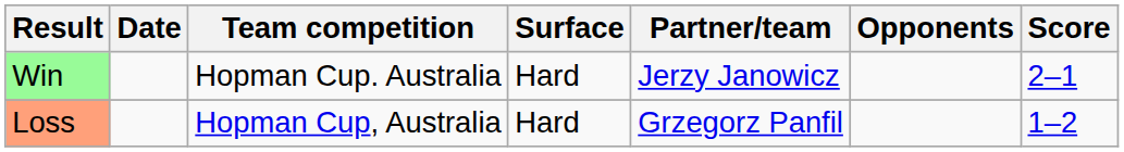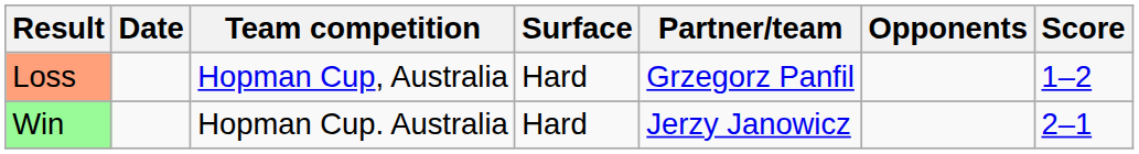rows swapped: Loss <-> Win
